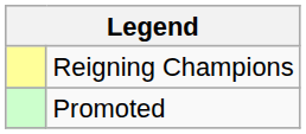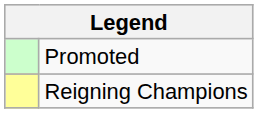rows swapped: Reigning Champions <-> Promoted
